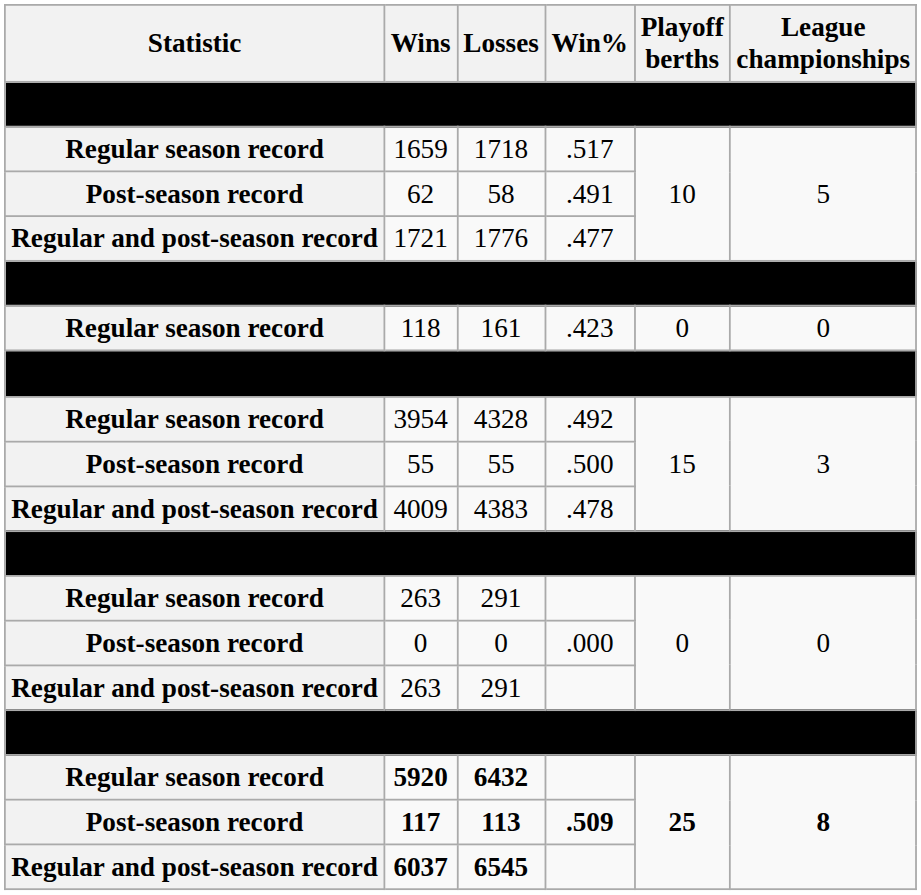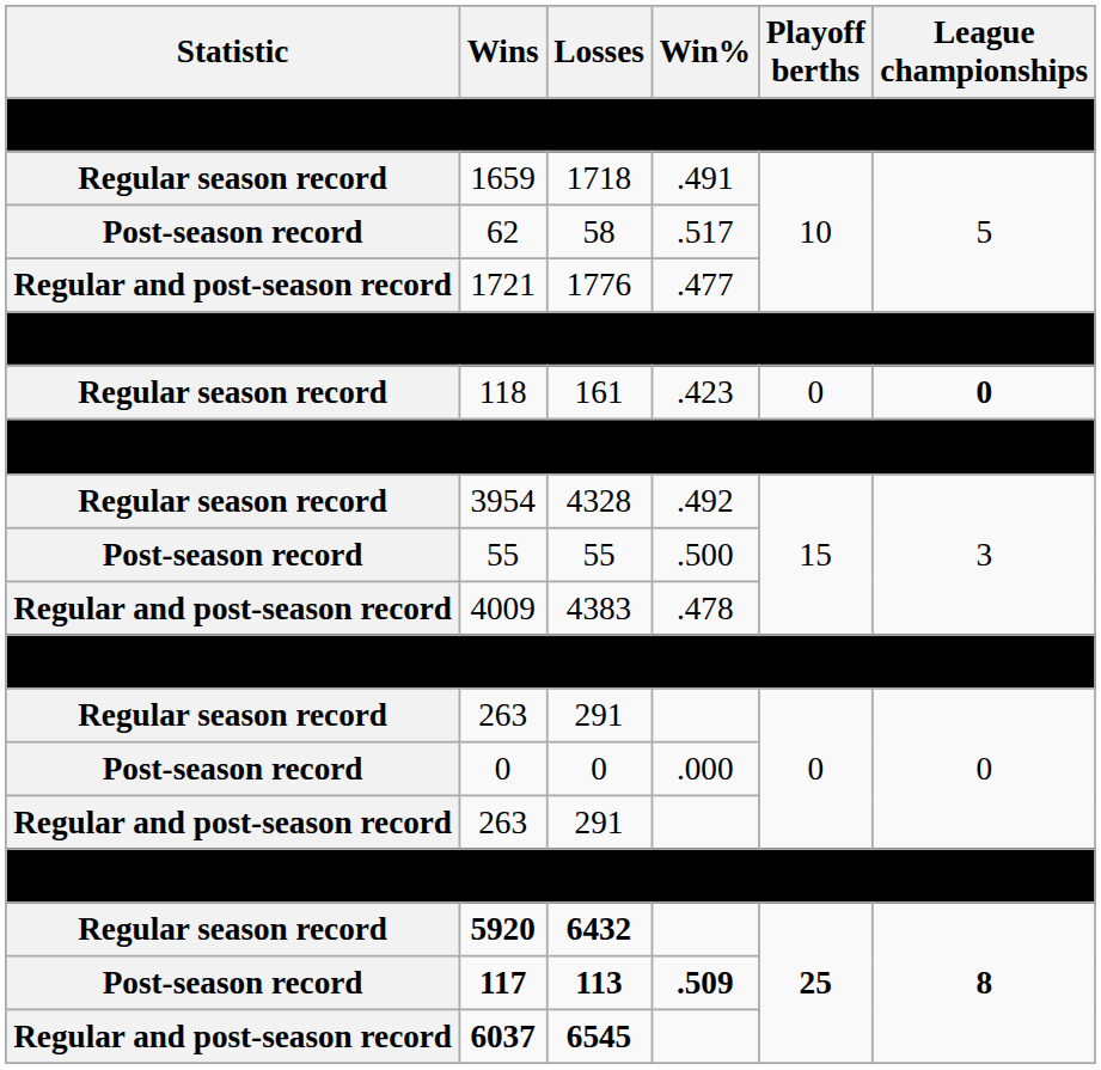1659 | Win%: .517 -> .491
62 | Win%: .491 -> .517
118 | League championships: normal -> bold
